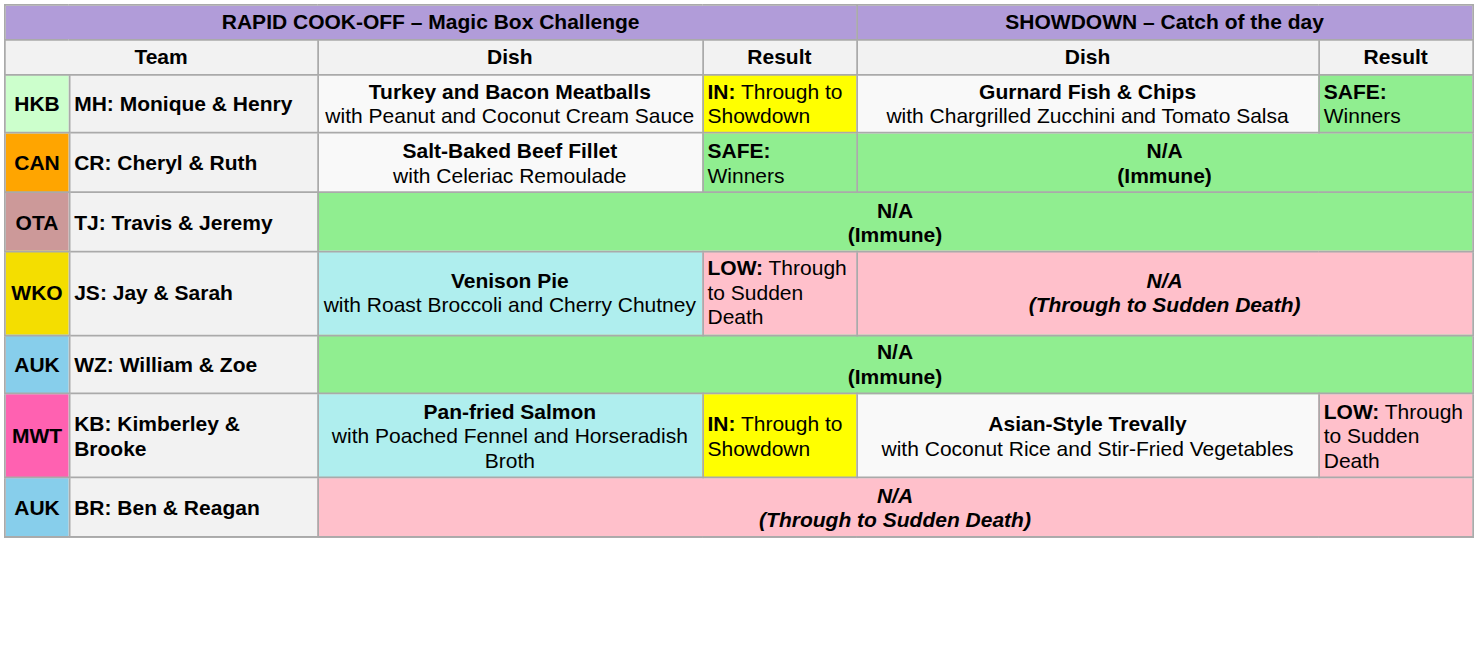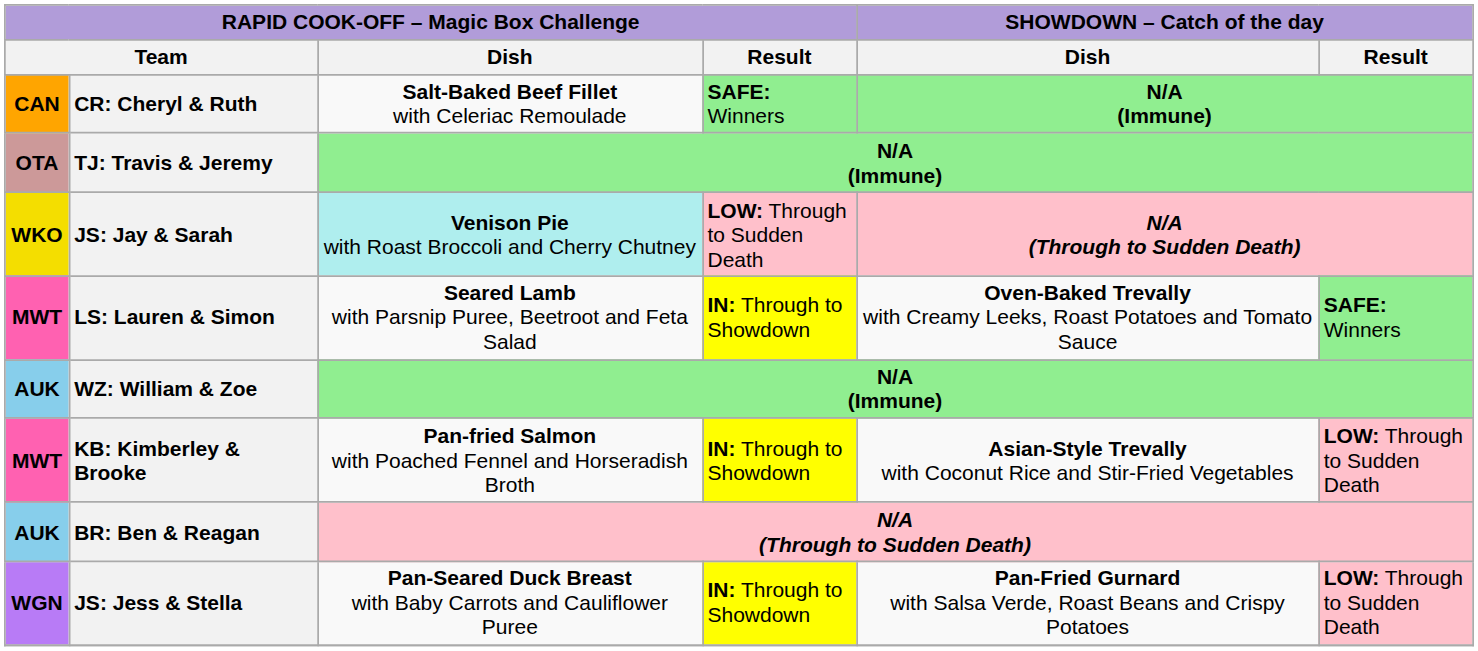- row: HKB | MH: Monique & Henry | Turkey and Bacon Meatballs with Peanut and Coconut Cream Sauce | IN: Through to Showdown | Gurnard Fish & Chips with Chargrilled Zucchini and Tomato Salsa | SAFE: Winners
+ row: MWT | LS: Lauren & Simon | Seared Lamb with Parsnip Puree, Beetroot and Feta Salad | IN: Through to Showdown | Oven-Baked Trevally with Creamy Leeks, Roast Potatoes and Tomato Sauce | SAFE: Winners
KB: Kimberley & Brooke | RAPID COOK-OFF – Magic Box Challenge / Dish: paleturquoise background -> no background
+ row: WGN | JS: Jess & Stella | Pan-Seared Duck Breast with Baby Carrots and Cauliflower Puree | IN: Through to Showdown | Pan-Fried Gurnard with Salsa Verde, Roast Beans and Crispy Potatoes | LOW: Through to Sudden Death
